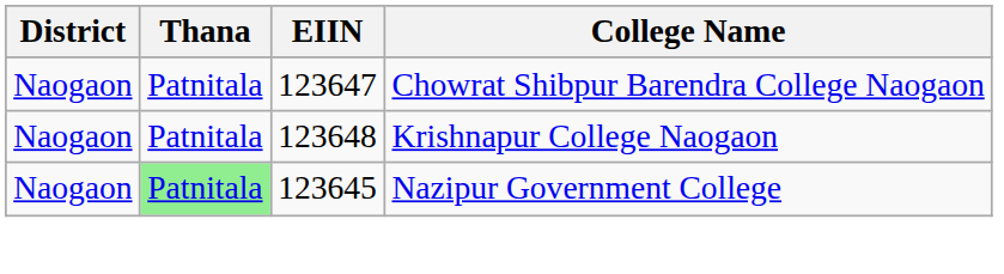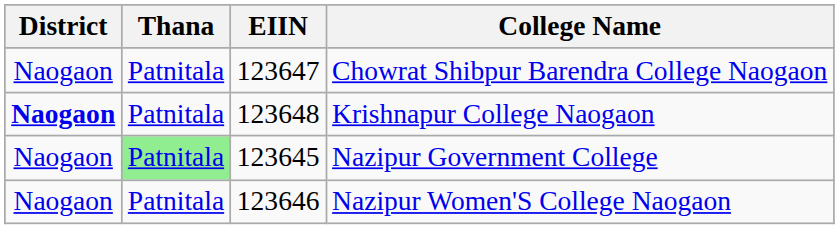Krishnapur College Naogaon | District: normal -> bold
+ row: Naogaon | Patnitala | 123646 | Nazipur Women'S College Naogaon
